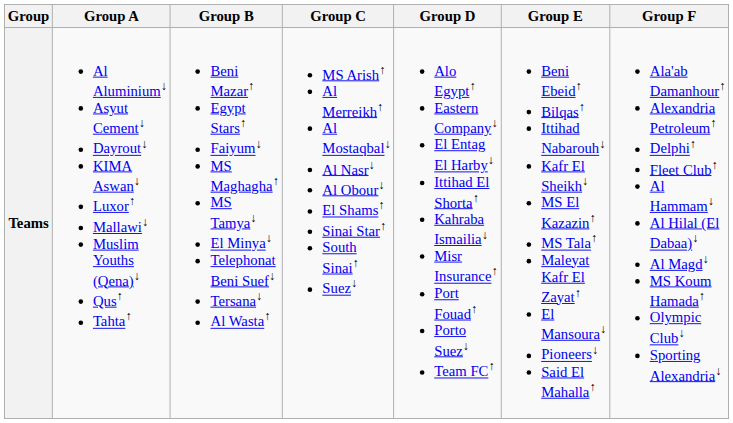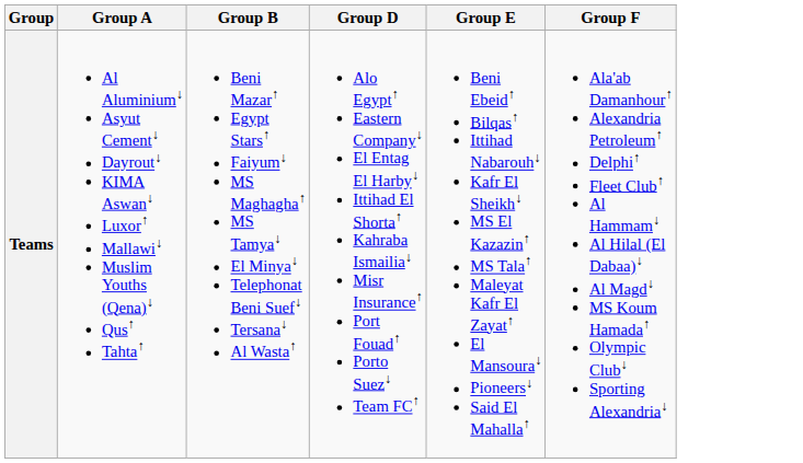- column: Group C | MS Arish↑ Al Merreikh↑ Al Mostaqbal↓ Al Nasr↓ Al Obour↓ El Shams↑ Sinai Star↑ South Sinai↑ Suez↓
